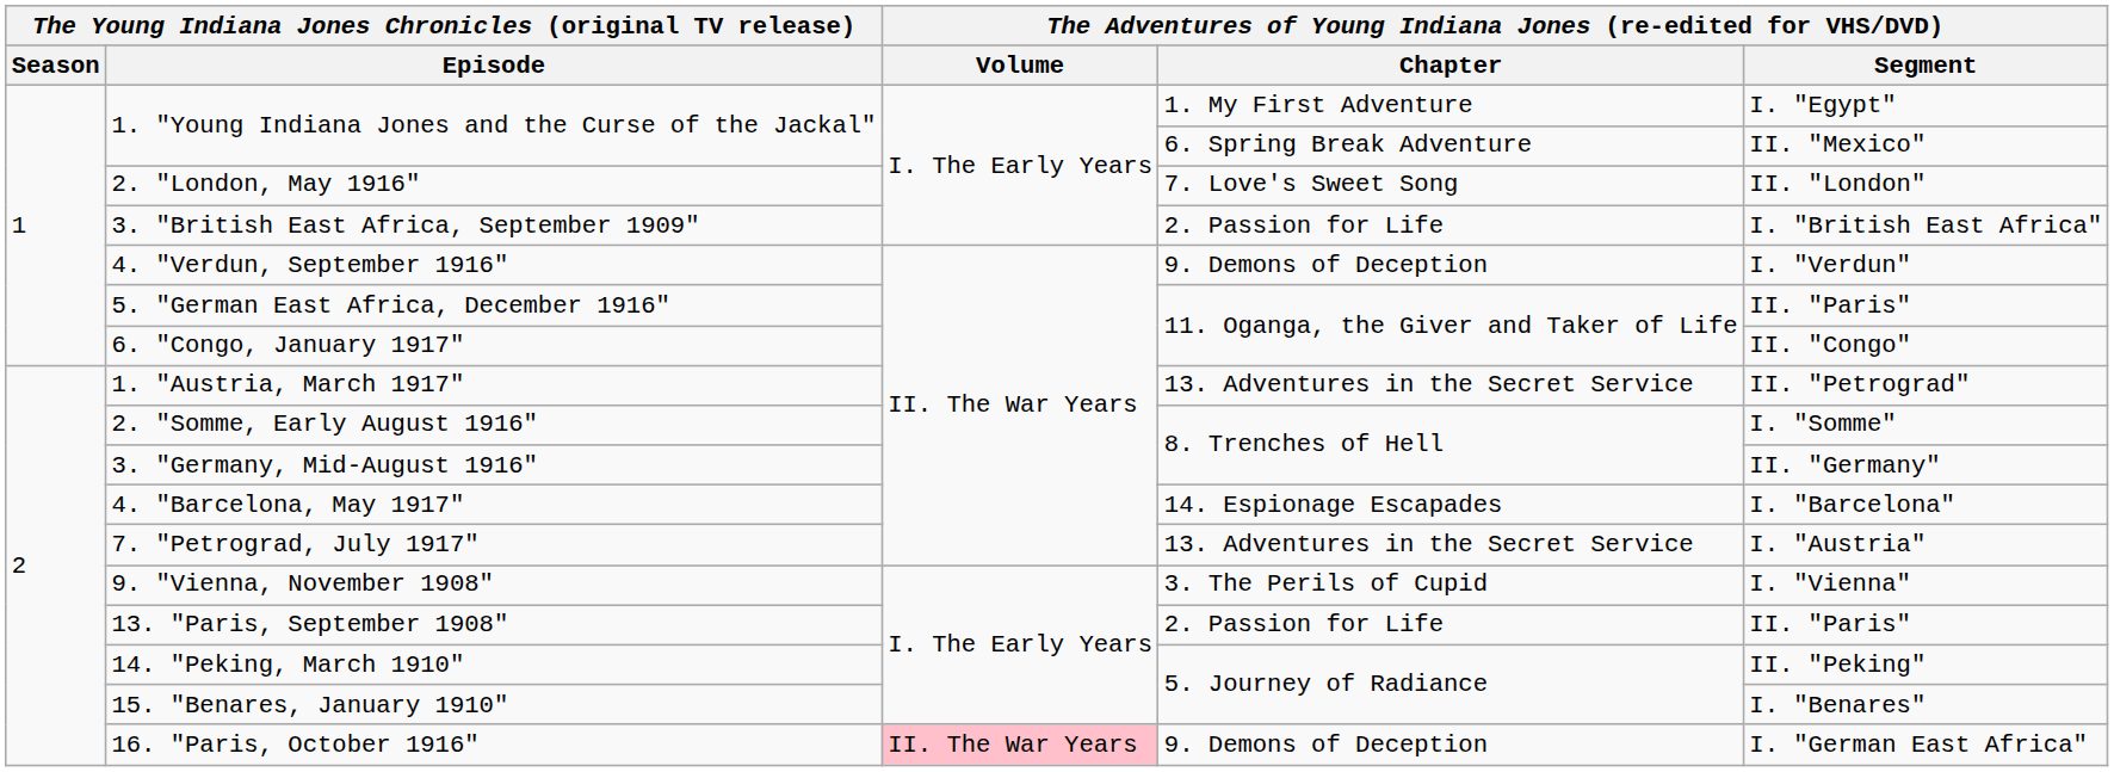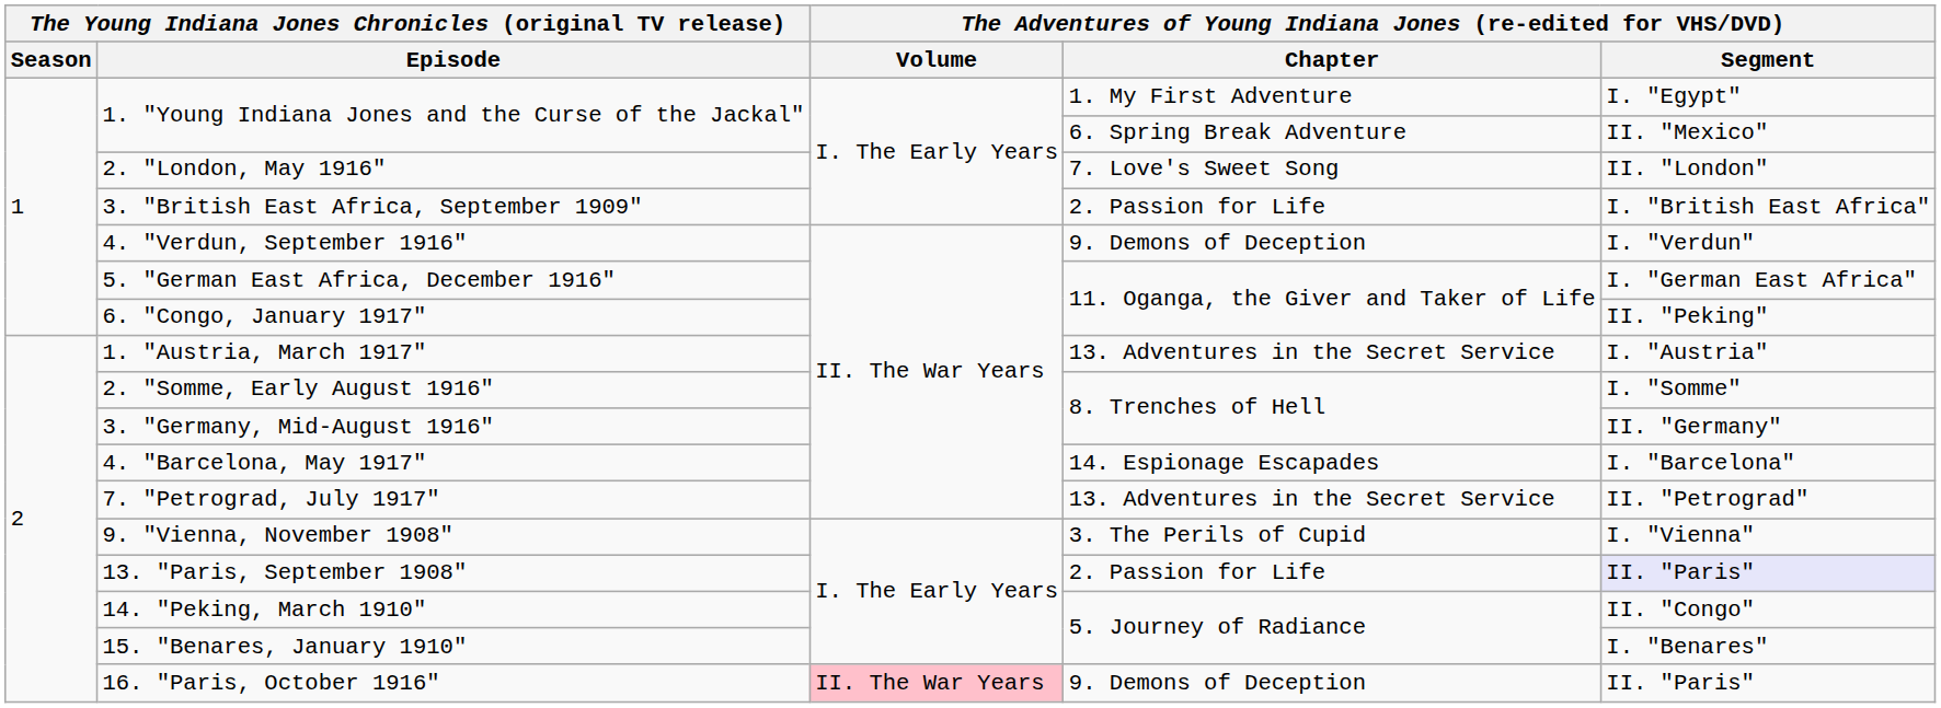5. "German East Africa, December 1916" | column 5: II. "Paris" -> I. "German East Africa"
6. "Congo, January 1917" | column 5: II. "Congo" -> II. "Peking"
1. "Austria, March 1917" | column 5: II. "Petrograd" -> I. "Austria"
7. "Petrograd, July 1917" | column 5: I. "Austria" -> II. "Petrograd"
13. "Paris, September 1908" | column 5: no background -> lavender background
14. "Peking, March 1910" | column 5: II. "Peking" -> II. "Congo"
16. "Paris, October 1916" | column 5: I. "German East Africa" -> II. "Paris"
